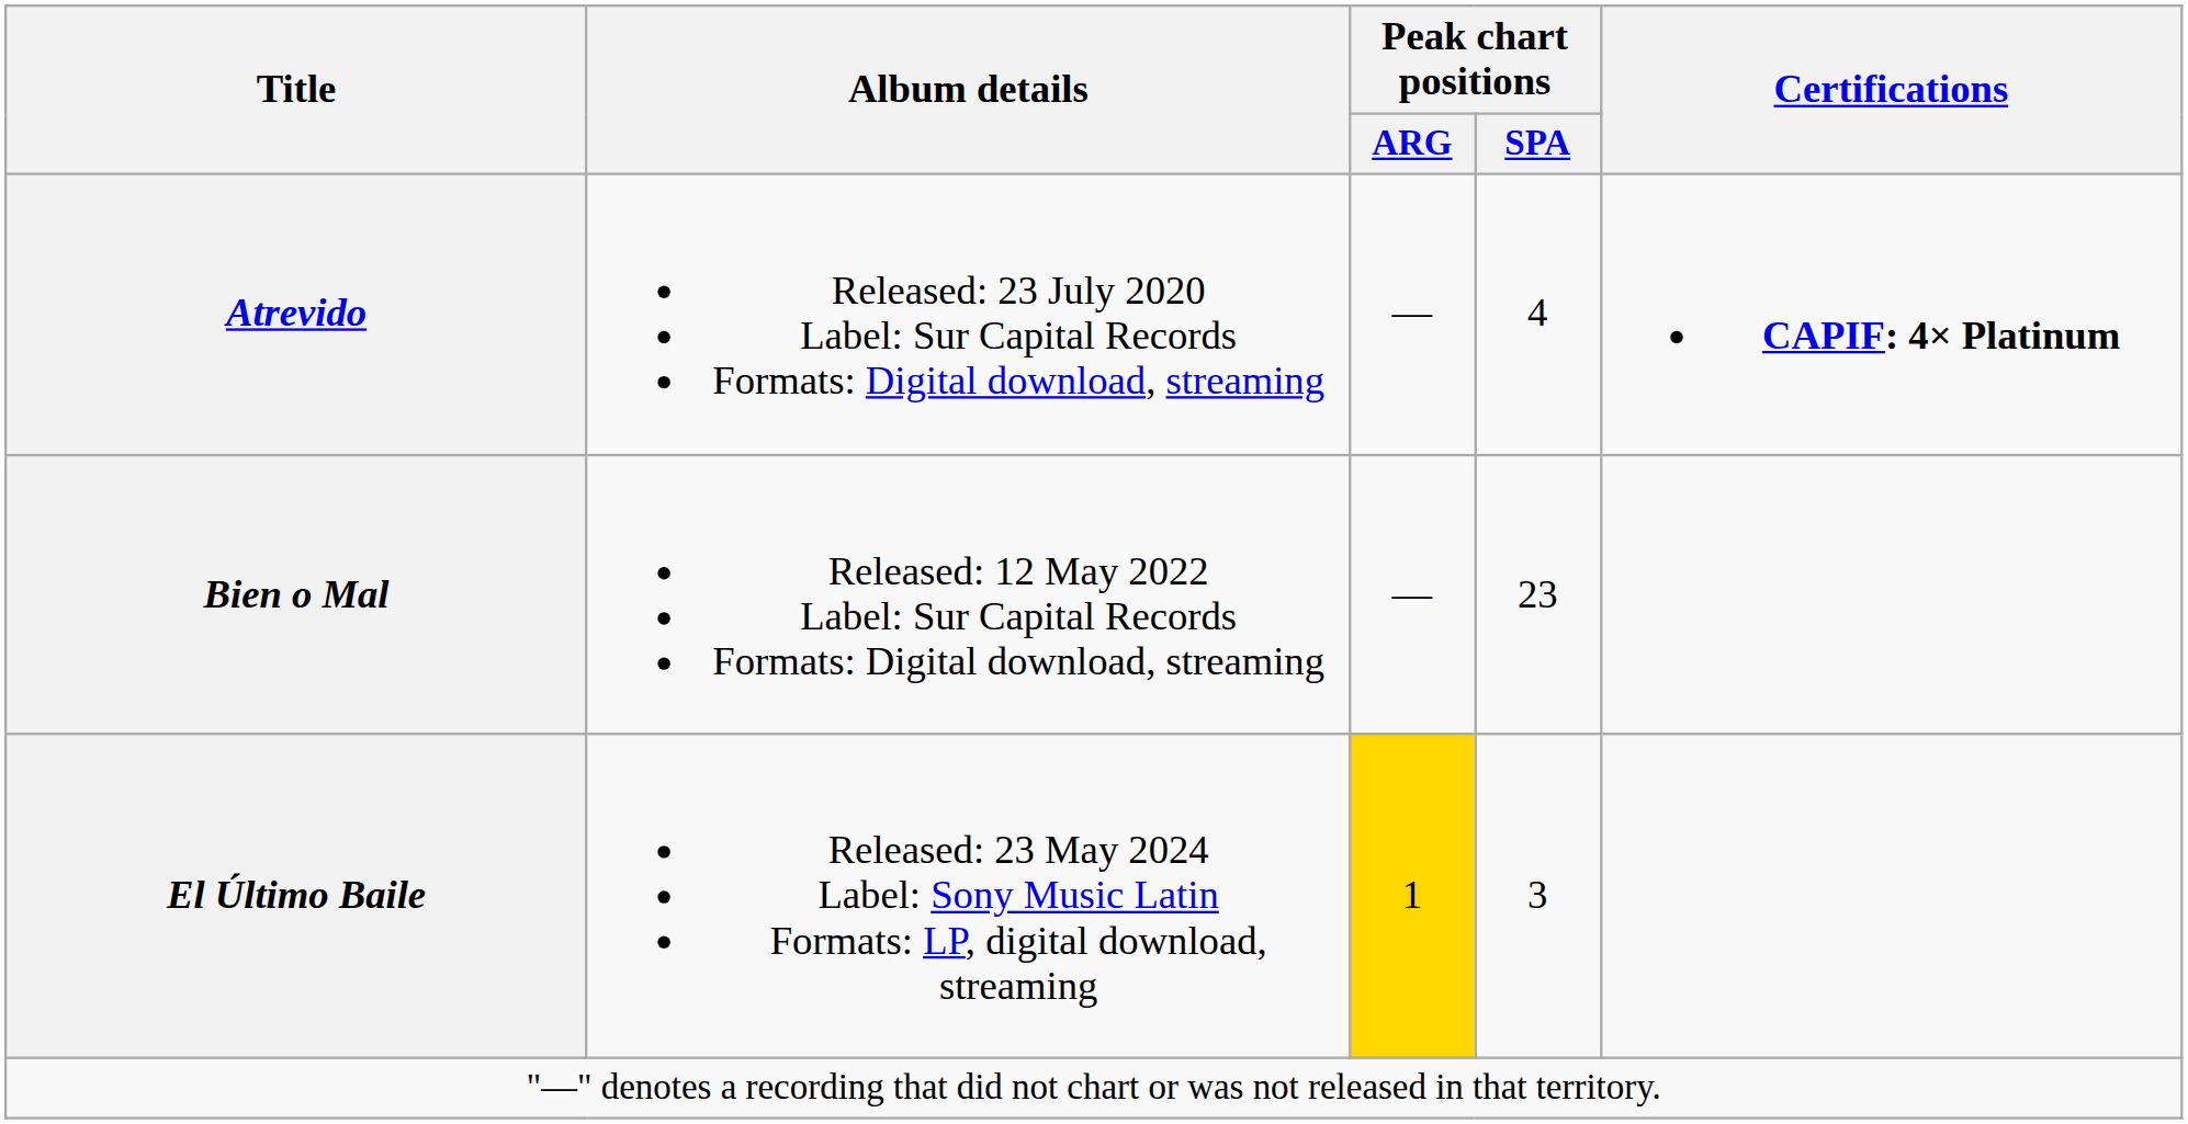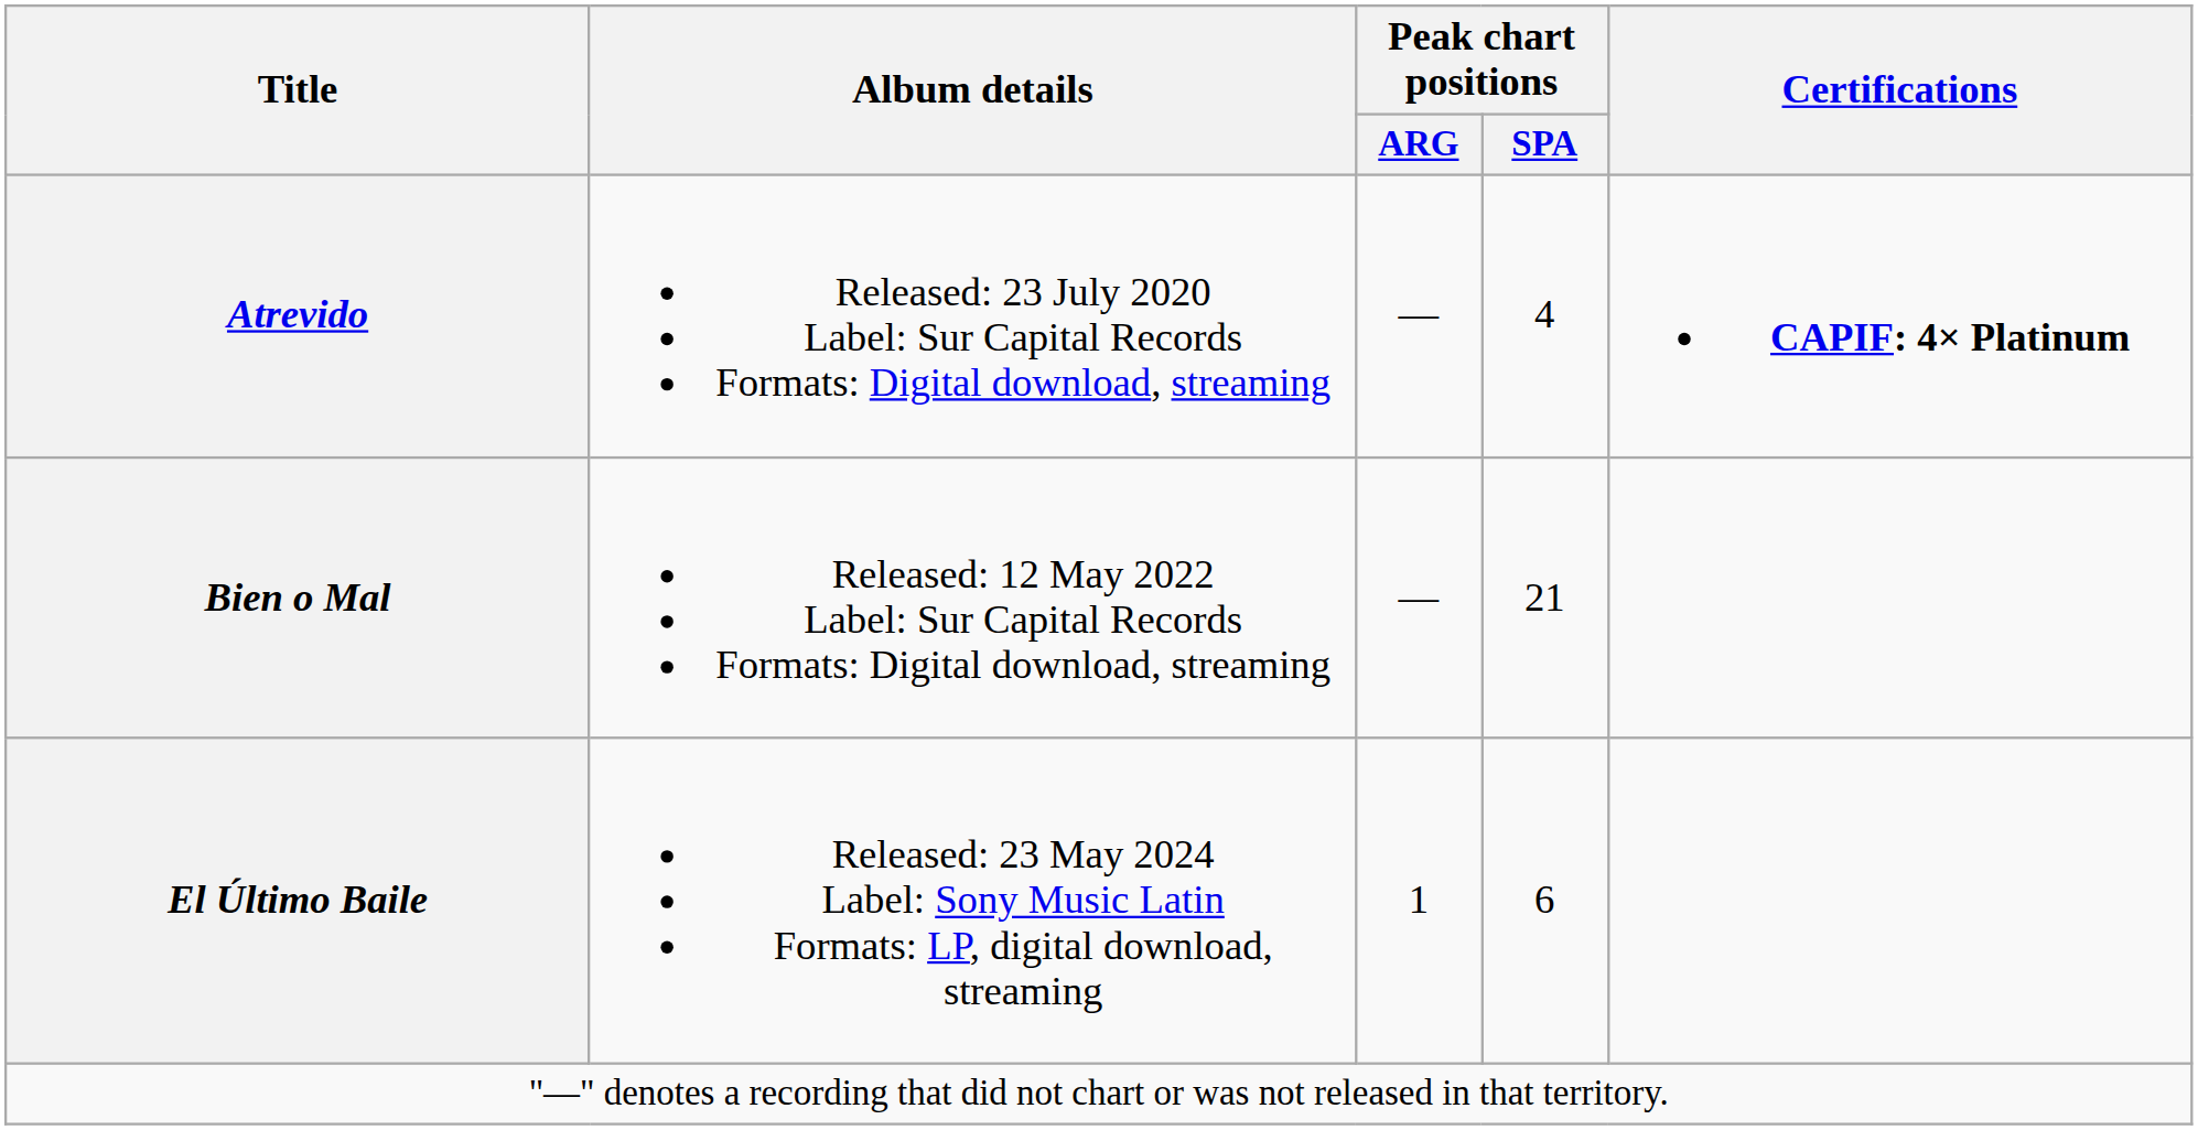Bien o Mal | Peak chart positions / SPA: 23 -> 21
El Último Baile | Peak chart positions / ARG: gold background -> no background
El Último Baile | Peak chart positions / SPA: 3 -> 6
